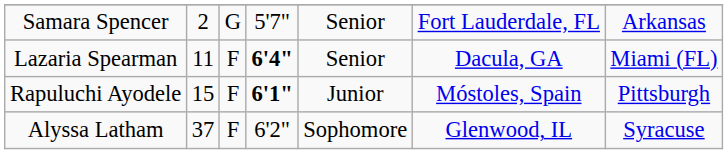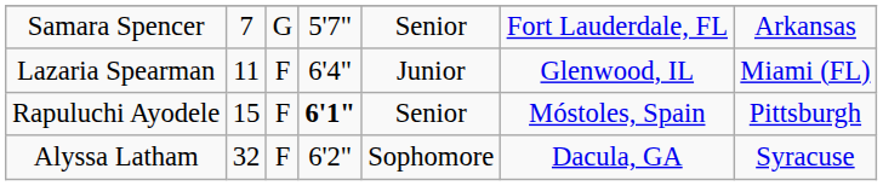Samara Spencer | column 2: 2 -> 7
Lazaria Spearman | column 4: bold -> normal
Lazaria Spearman | column 5: Senior -> Junior
Lazaria Spearman | column 6: Dacula, GA -> Glenwood, IL
Rapuluchi Ayodele | column 5: Junior -> Senior
Alyssa Latham | column 2: 37 -> 32
Alyssa Latham | column 6: Glenwood, IL -> Dacula, GA
